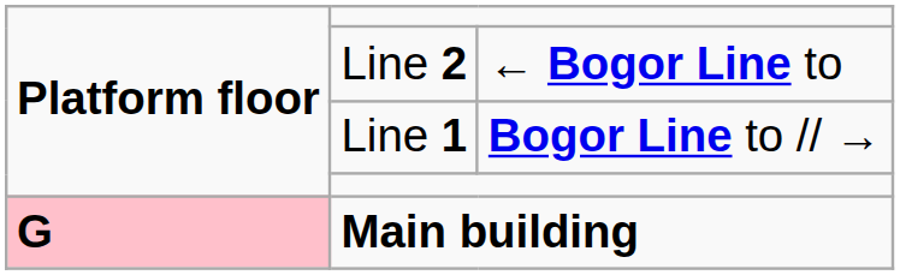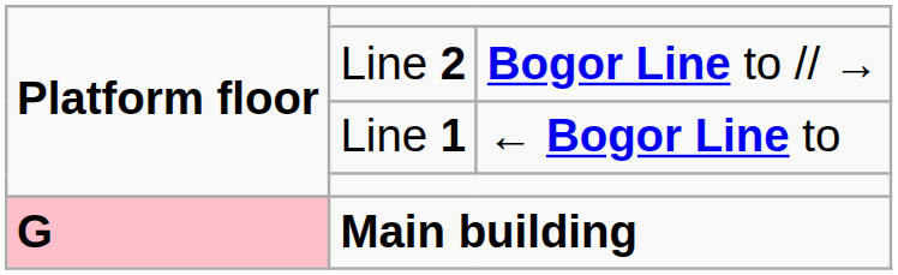Line 2 | column 3: ← Bogor Line to -> Bogor Line to // →
Line 1 | column 3: Bogor Line to // → -> ← Bogor Line to
